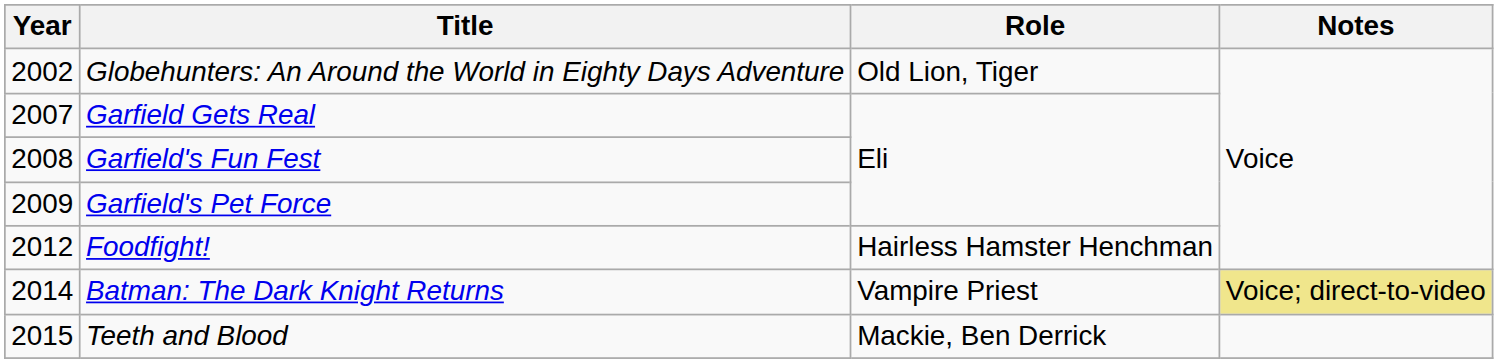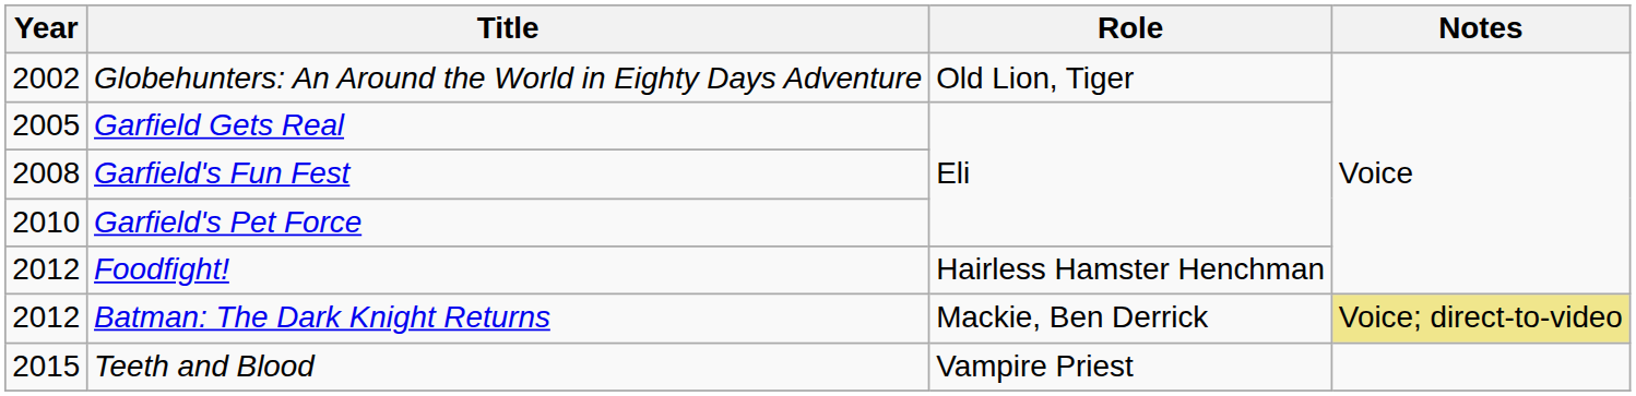Garfield Gets Real | Year: 2007 -> 2005
Garfield's Pet Force | Year: 2009 -> 2010
Batman: The Dark Knight Returns | Year: 2014 -> 2012
Batman: The Dark Knight Returns | Role: Vampire Priest -> Mackie, Ben Derrick
Teeth and Blood | Role: Mackie, Ben Derrick -> Vampire Priest
